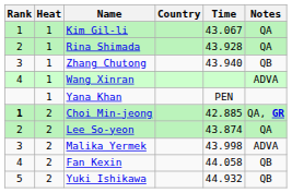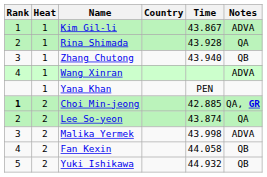Kim Gil-li | Time: 43.067 -> 43.867
Kim Gil-li | Notes: QA -> ADVA
